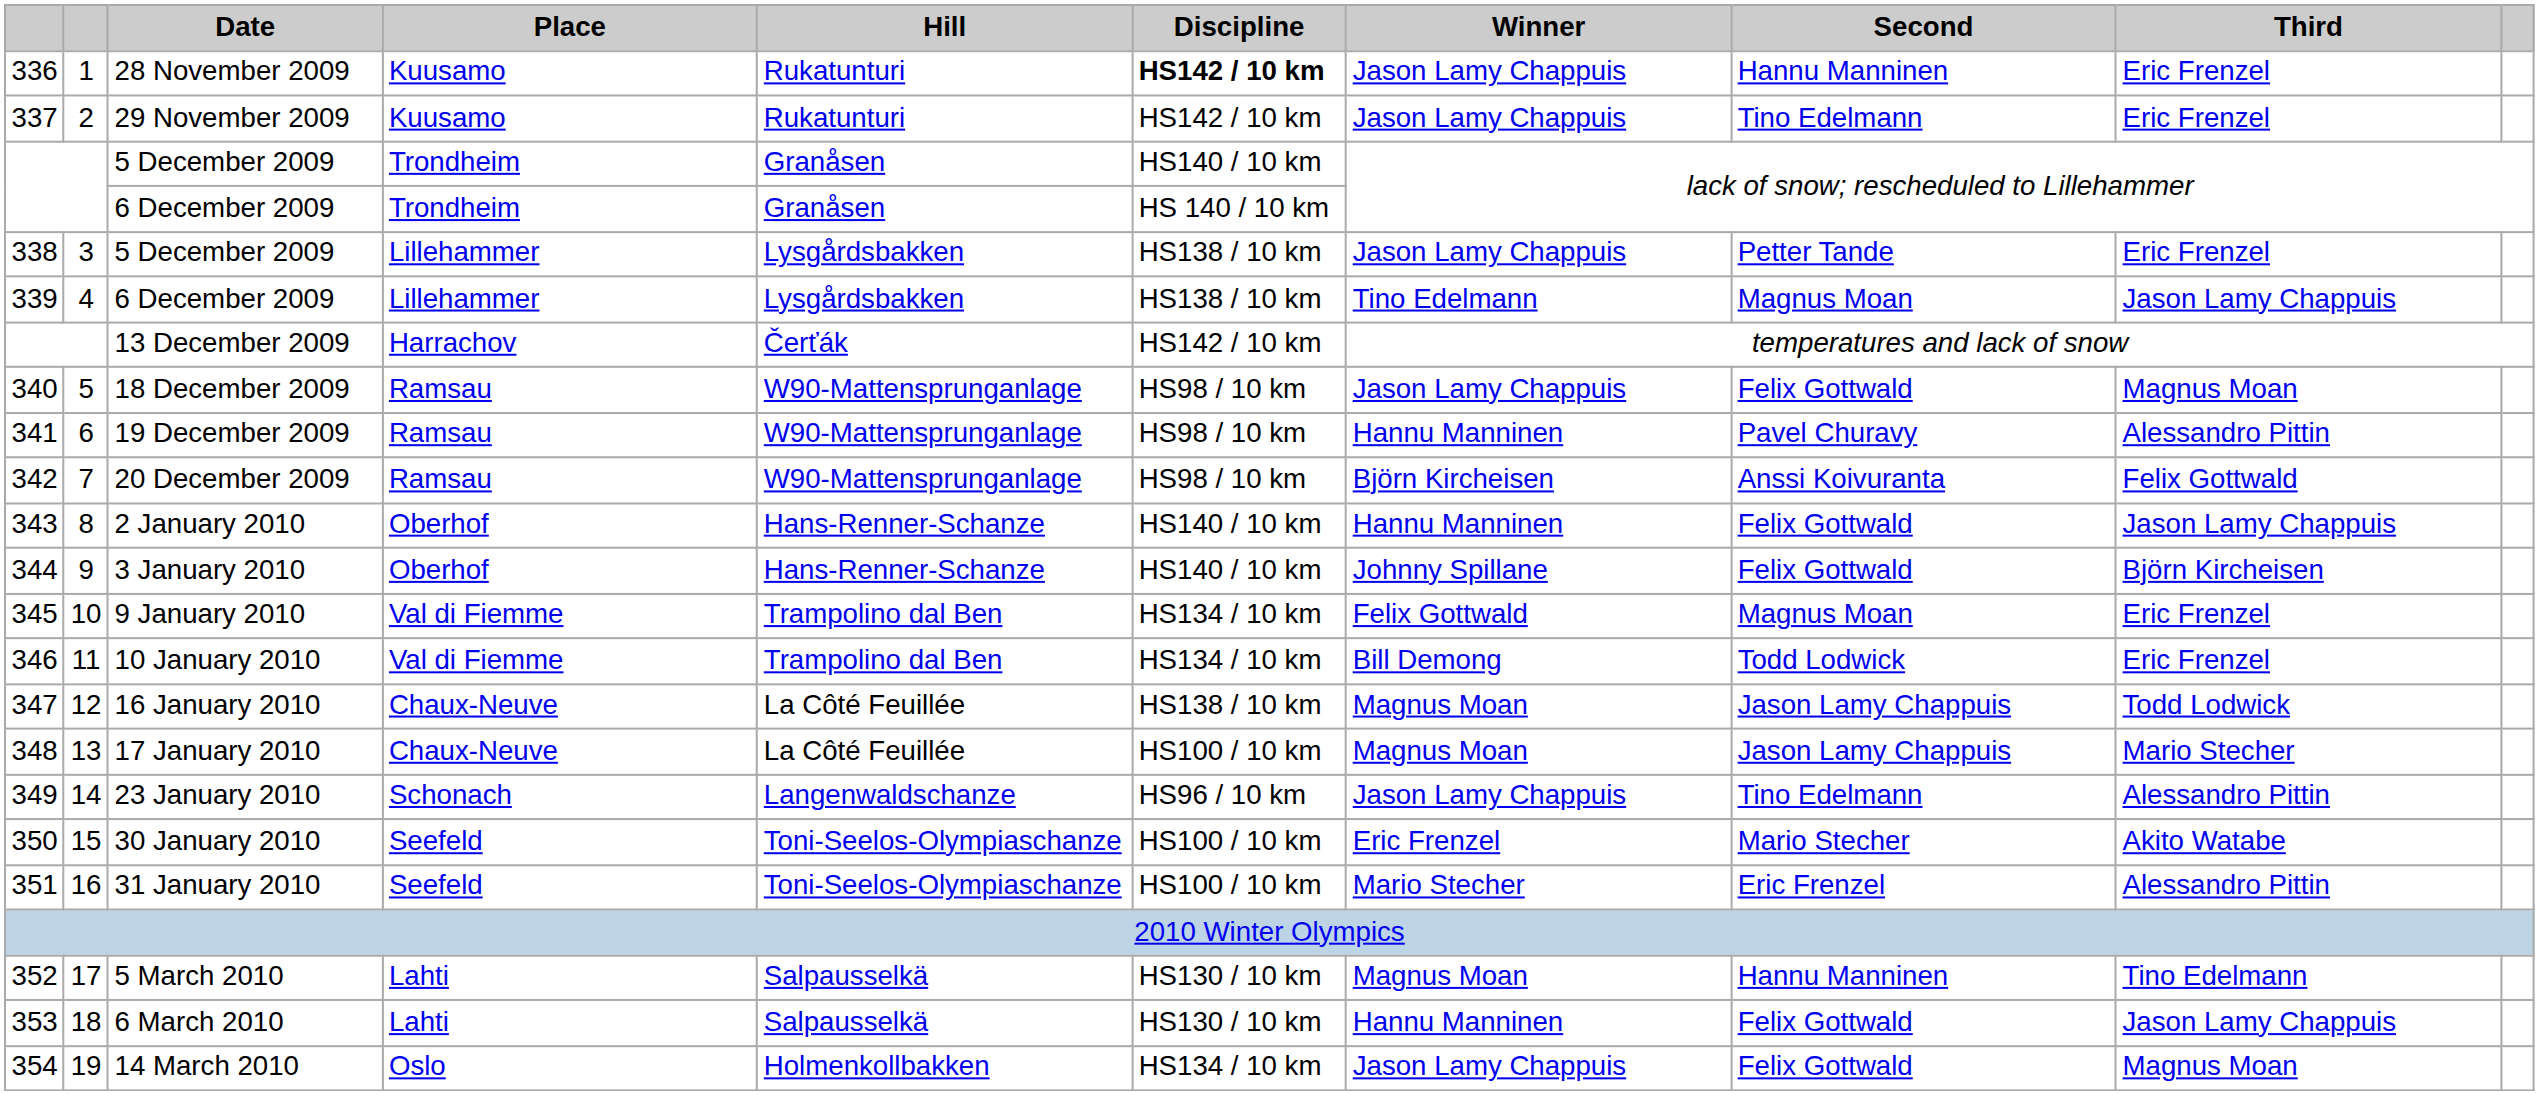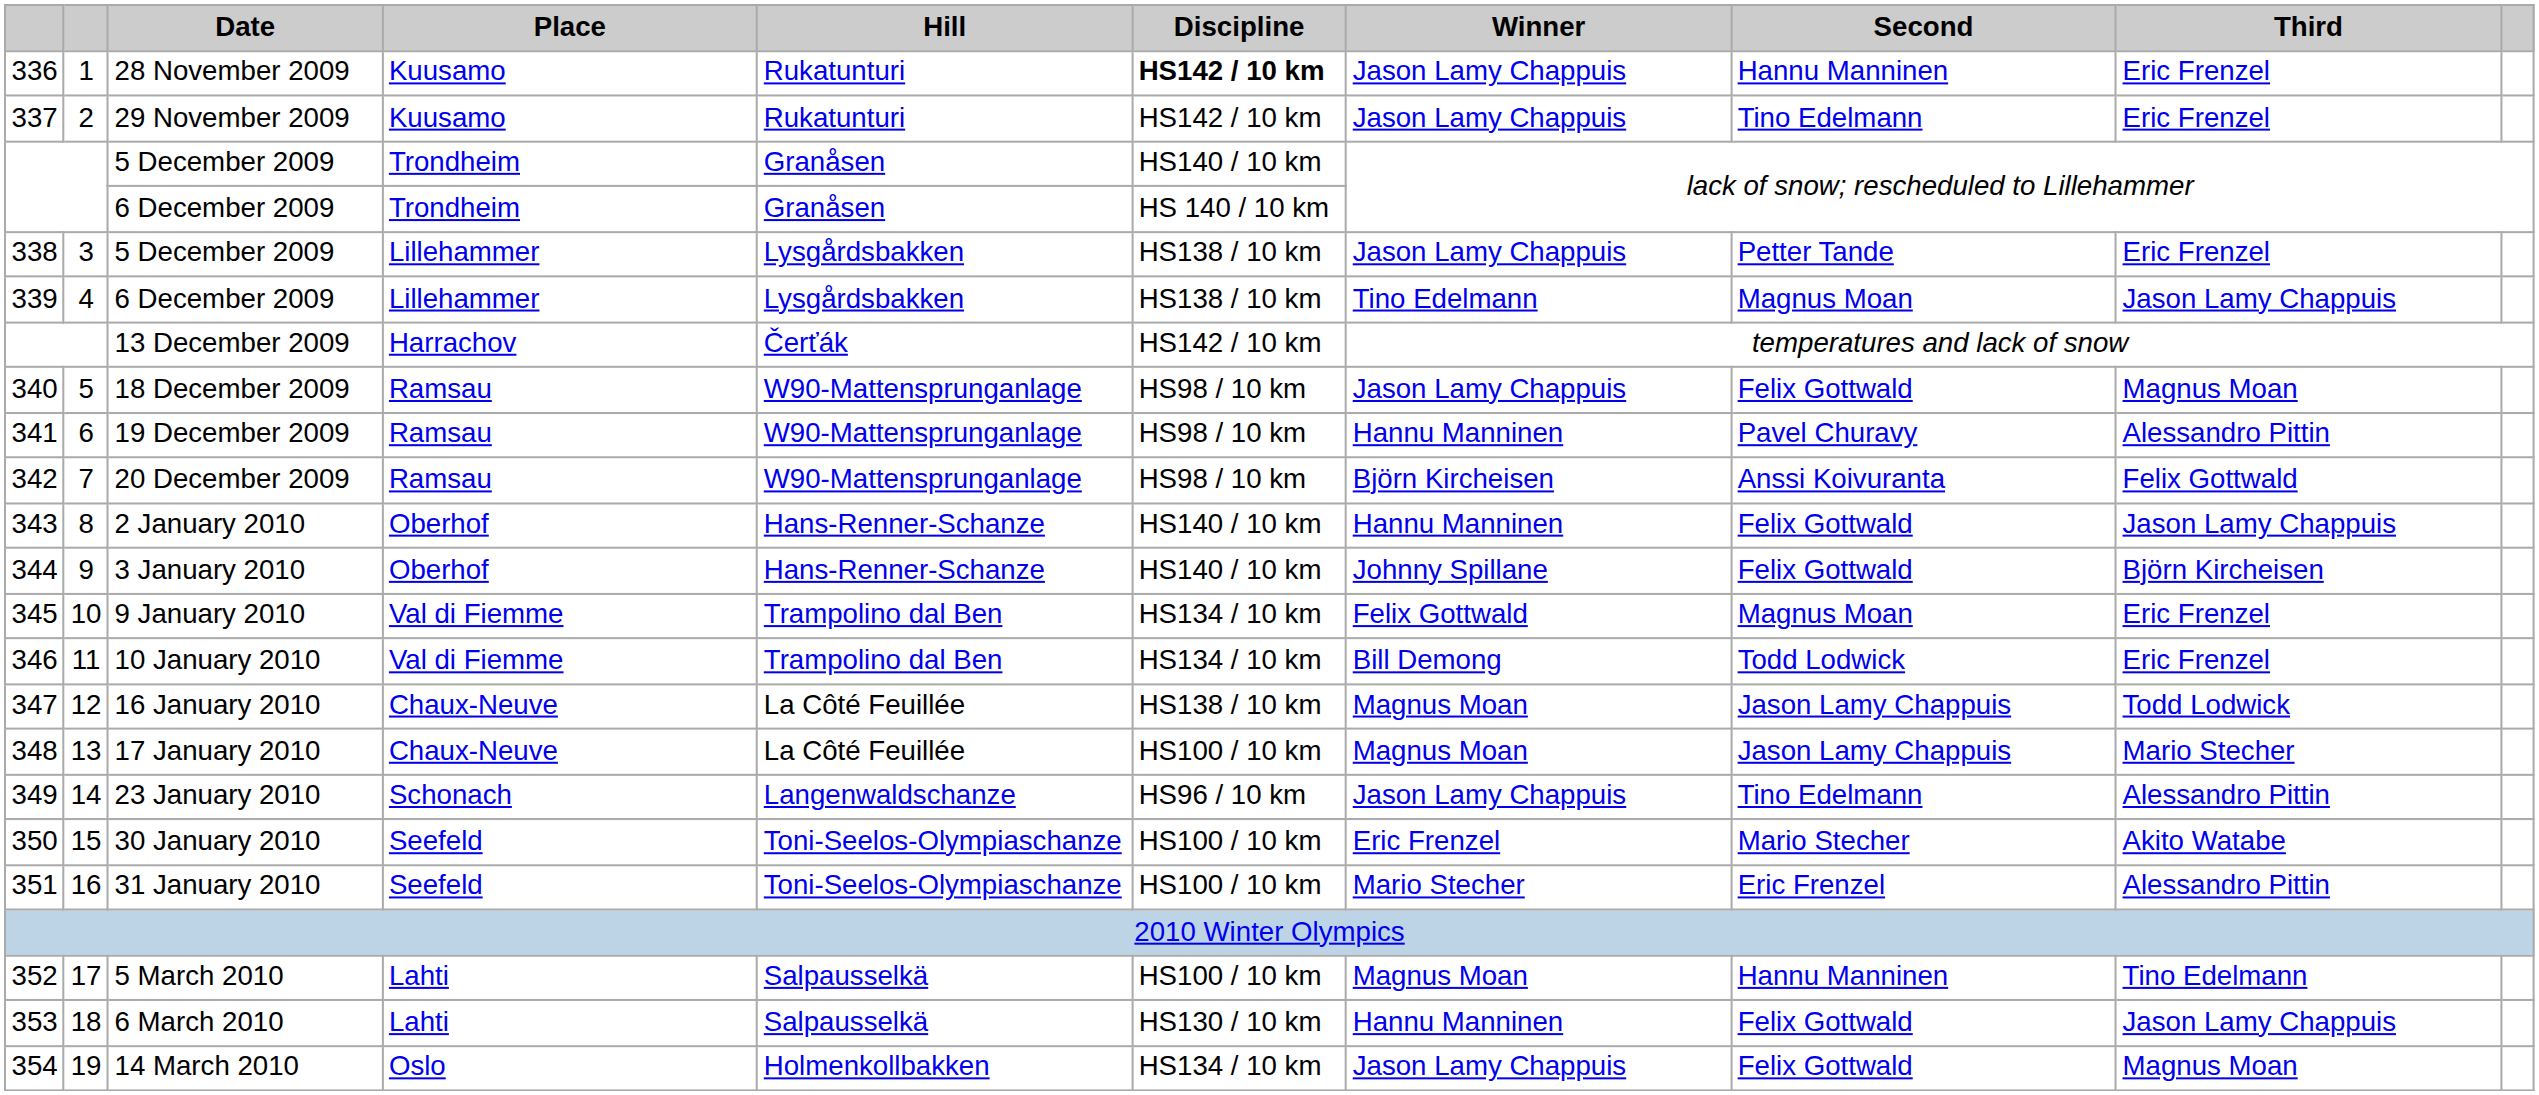5 March 2010 | Discipline: HS130 / 10 km -> HS100 / 10 km
